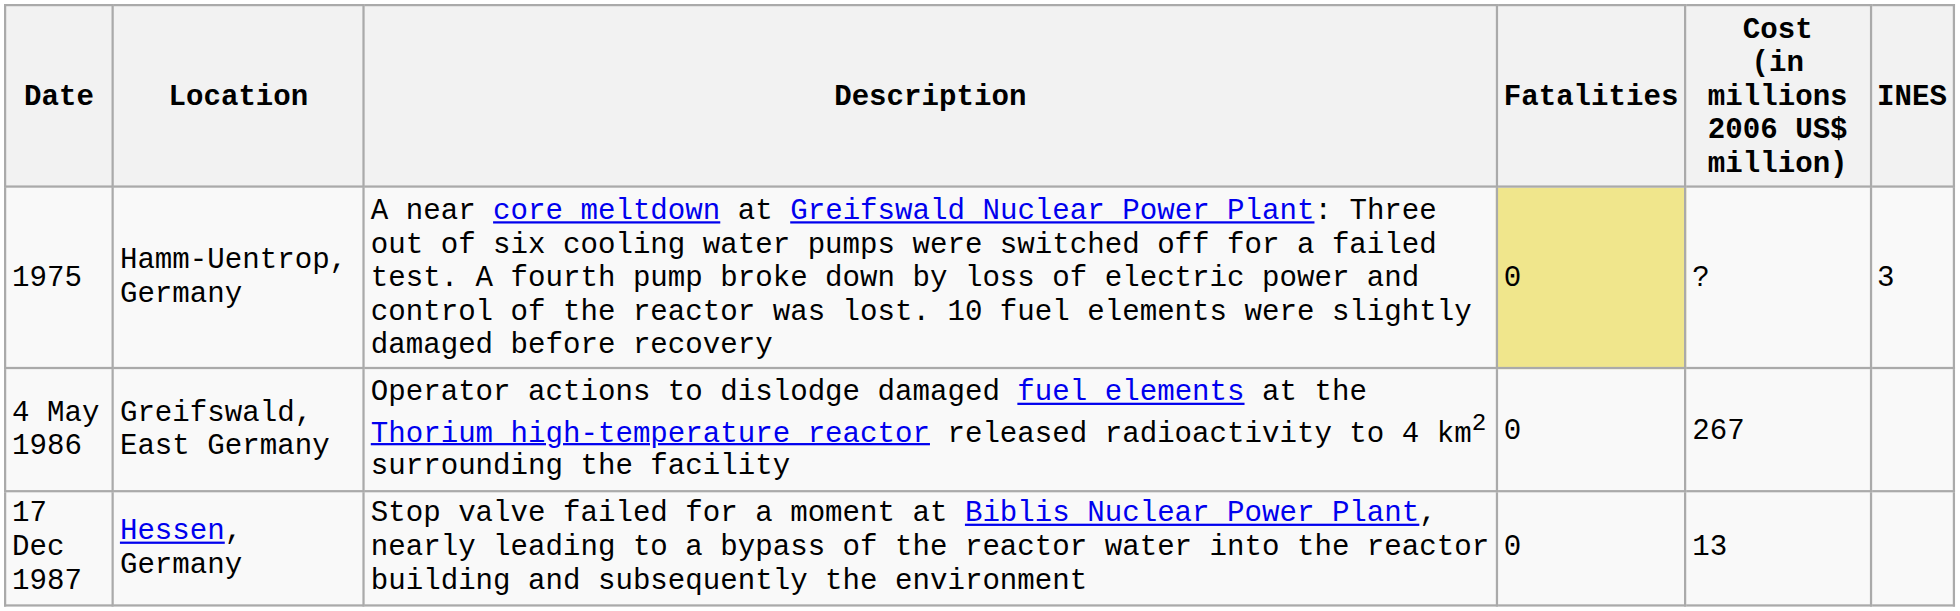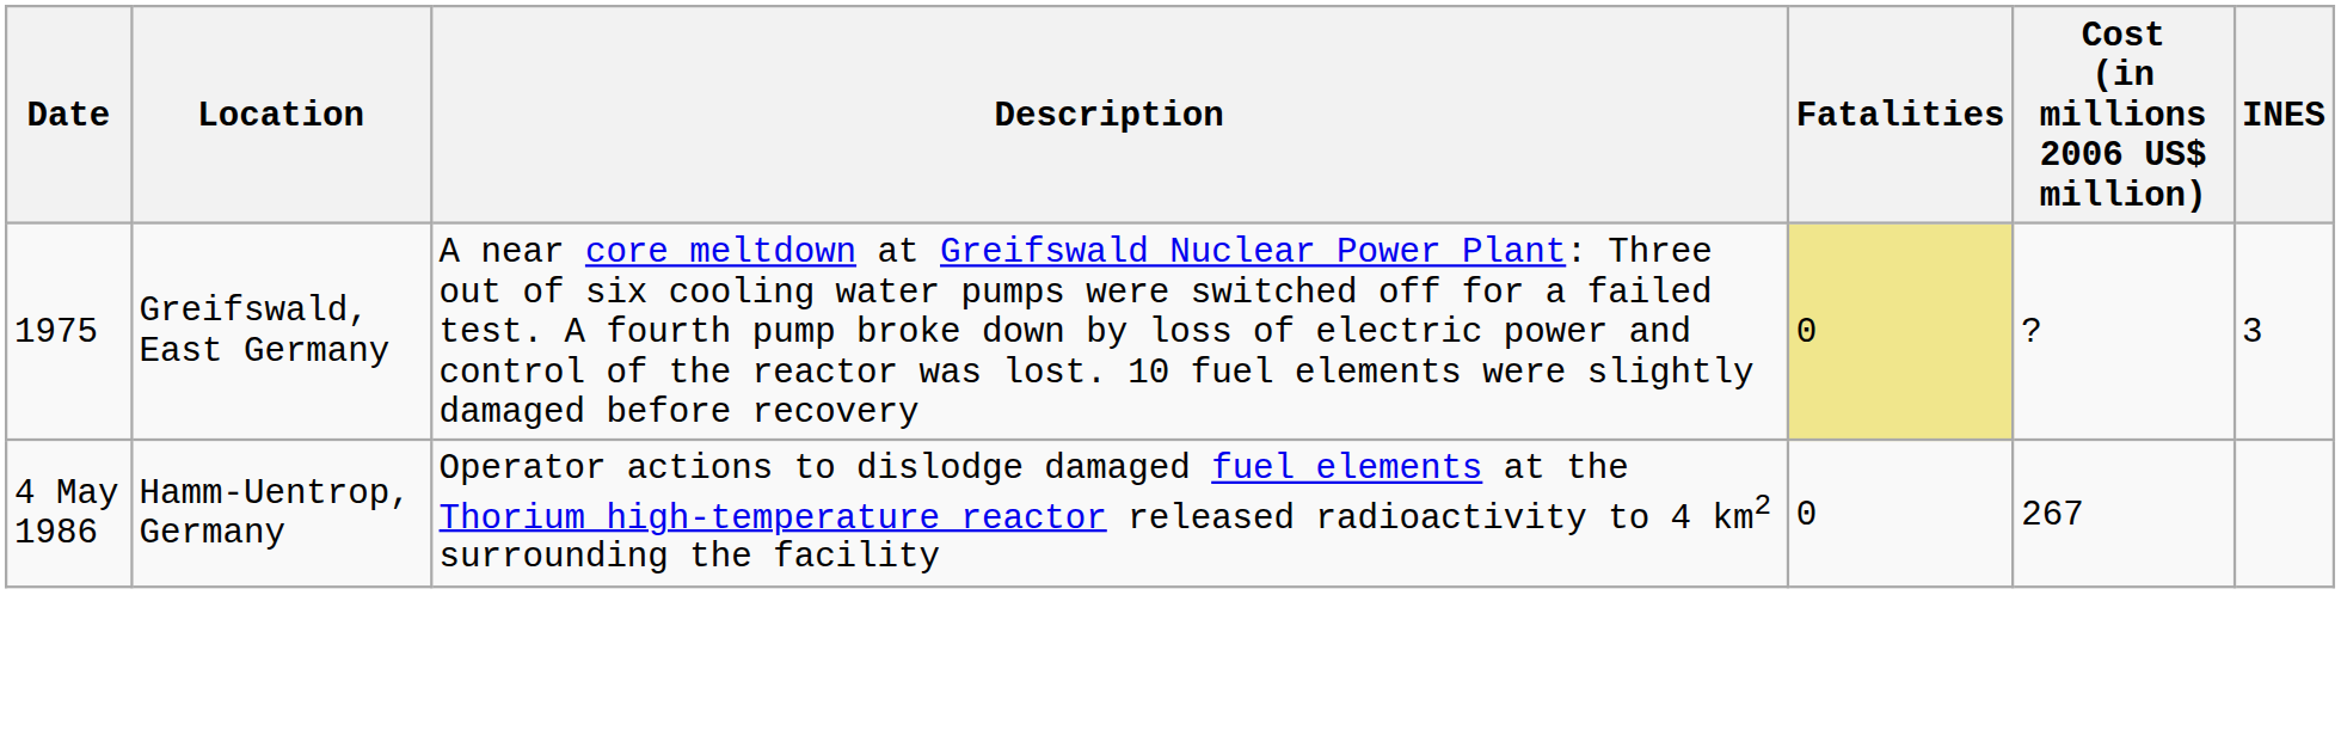1975 | Location: Hamm-Uentrop, Germany -> Greifswald, East Germany
4 May 1986 | Location: Greifswald, East Germany -> Hamm-Uentrop, Germany
- row: 17 Dec 1987 | Hessen, Germany | Stop valve failed for a moment at Biblis Nuclear Power Plant, nearly leading to a bypass of the reactor water into the reactor building and subsequently the environment | 0 | 13
